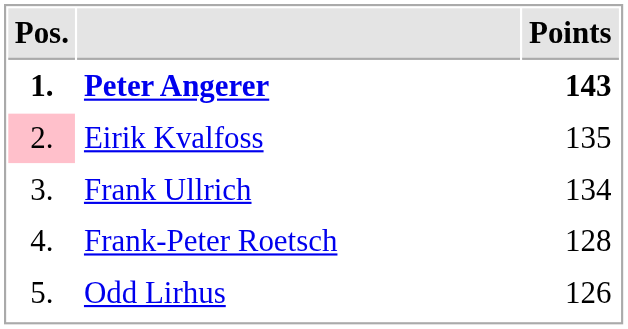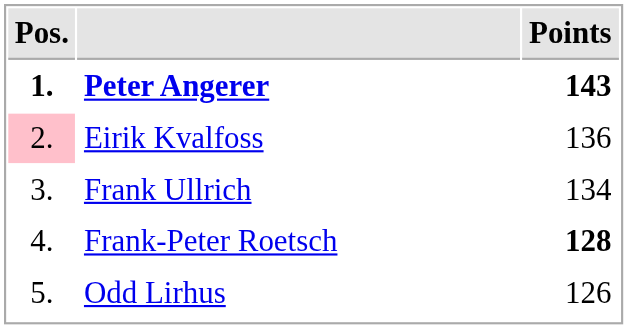Eirik Kvalfoss | Points: 135 -> 136
Frank-Peter Roetsch | Points: normal -> bold
